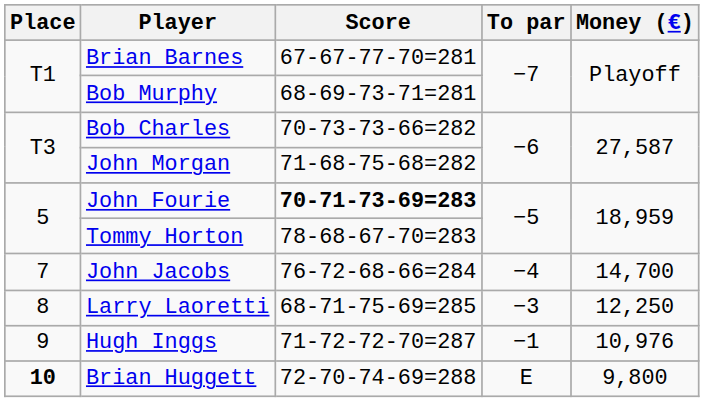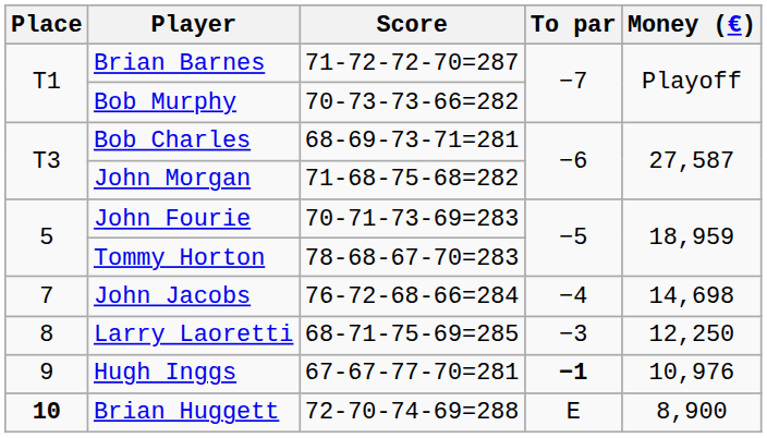Brian Barnes | Score: 67-67-77-70=281 -> 71-72-72-70=287
Bob Murphy | Score: 68-69-73-71=281 -> 70-73-73-66=282
Bob Charles | Score: 70-73-73-66=282 -> 68-69-73-71=281
John Fourie | Score: bold -> normal
John Jacobs | Money (€): 14,700 -> 14,698
Hugh Inggs | Score: 71-72-72-70=287 -> 67-67-77-70=281
Hugh Inggs | To par: normal -> bold
Brian Huggett | Money (€): 9,800 -> 8,900
